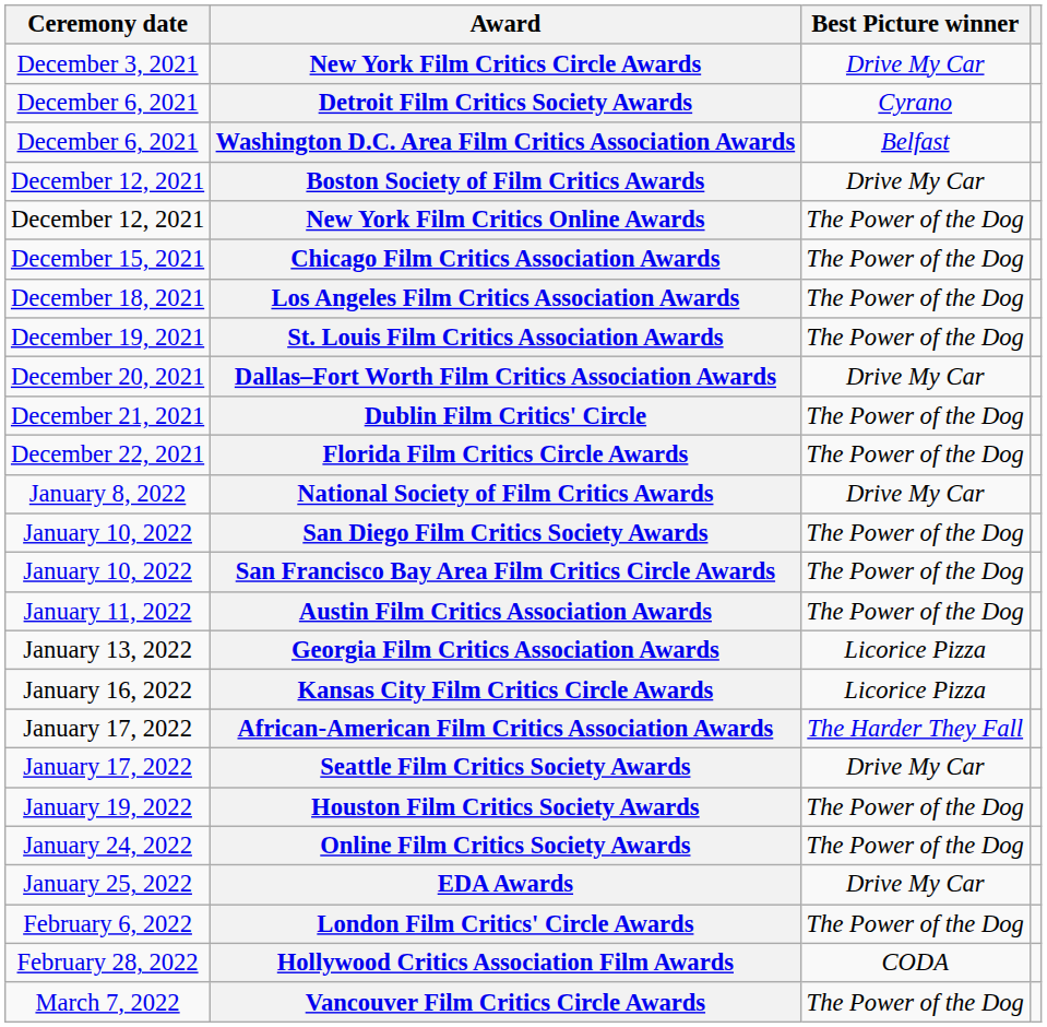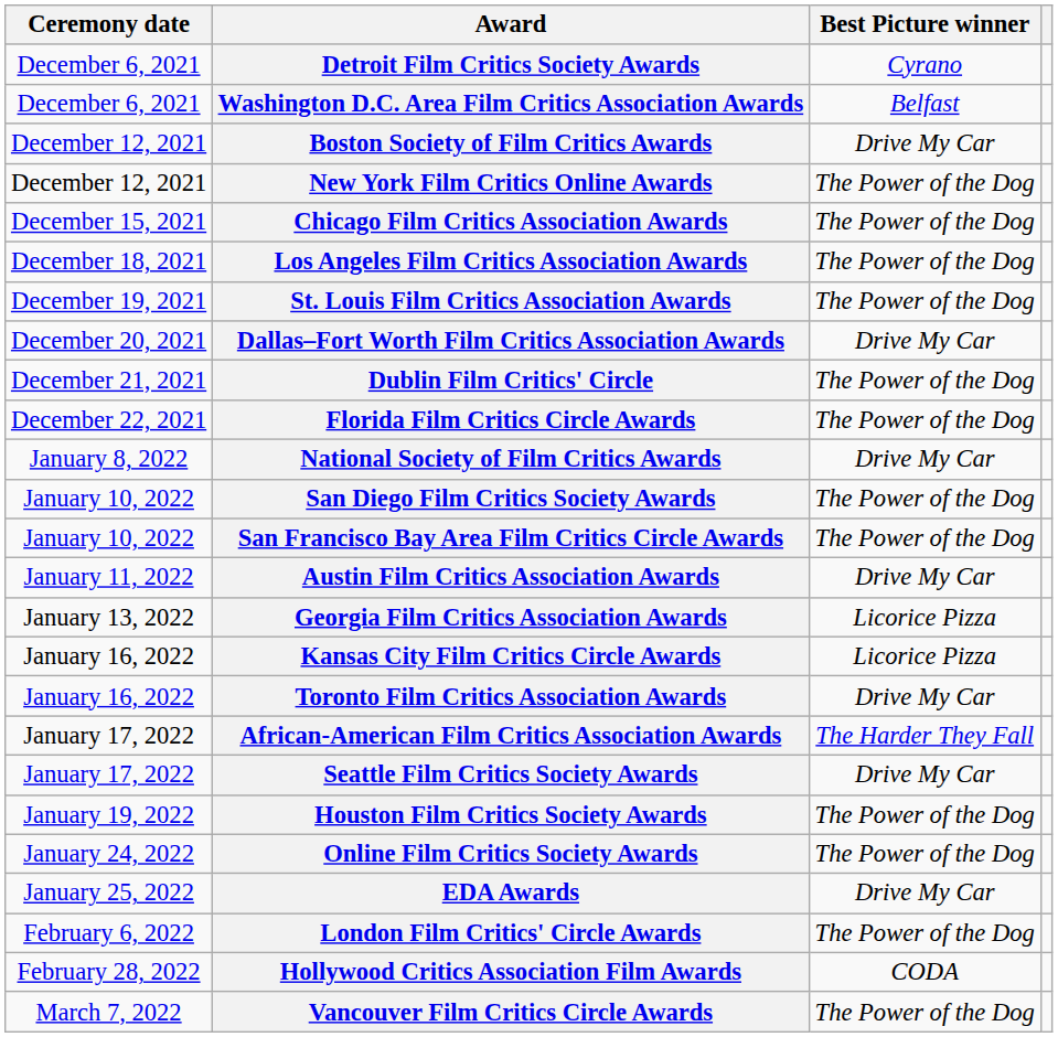- row: December 3, 2021 | New York Film Critics Circle Awards | Drive My Car
Austin Film Critics Association Awards | Best Picture winner: The Power of the Dog -> Drive My Car
+ row: January 16, 2022 | Toronto Film Critics Association Awards | Drive My Car
